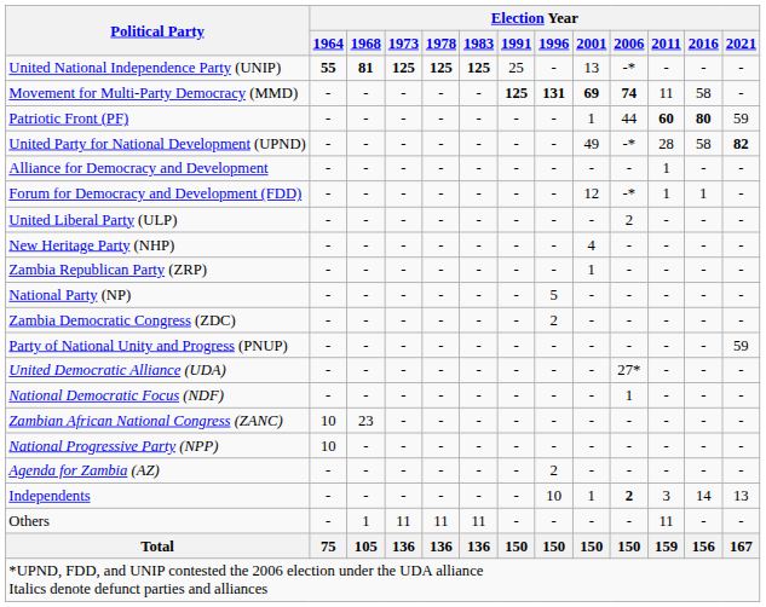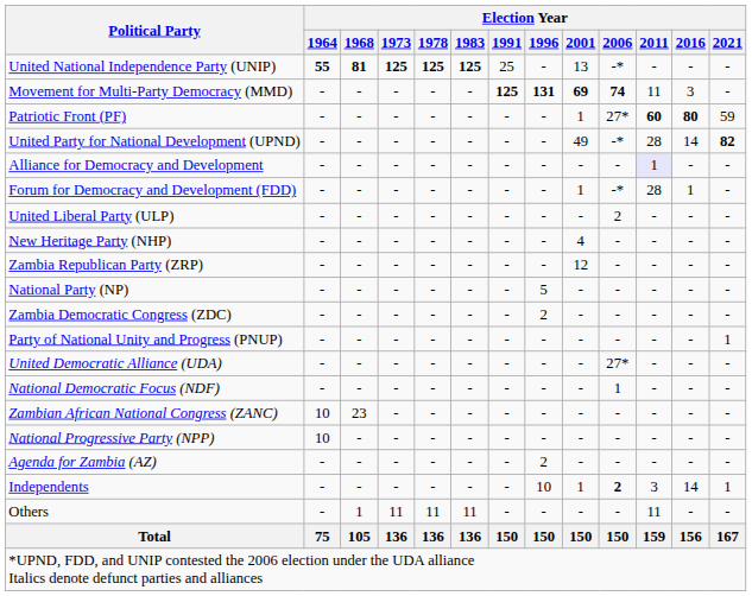Movement for Multi-Party Democracy (MMD) | Election Year / 2016: 58 -> 3
Patriotic Front (PF) | Election Year / 2006: 44 -> 27*
United Party for National Development (UPND) | Election Year / 2016: 58 -> 14
Alliance for Democracy and Development | Election Year / 2011: no background -> lavender background
Forum for Democracy and Development (FDD) | Election Year / 2001: 12 -> 1
Forum for Democracy and Development (FDD) | Election Year / 2011: 1 -> 28
Zambia Republican Party (ZRP) | Election Year / 2001: 1 -> 12
Party of National Unity and Progress (PNUP) | Election Year / 2021: 59 -> 1
Independents | Election Year / 2021: 13 -> 1
